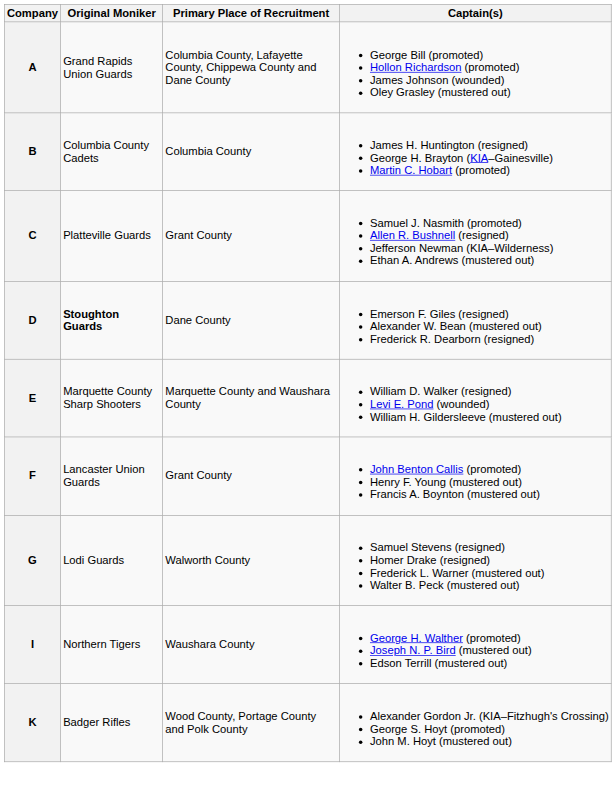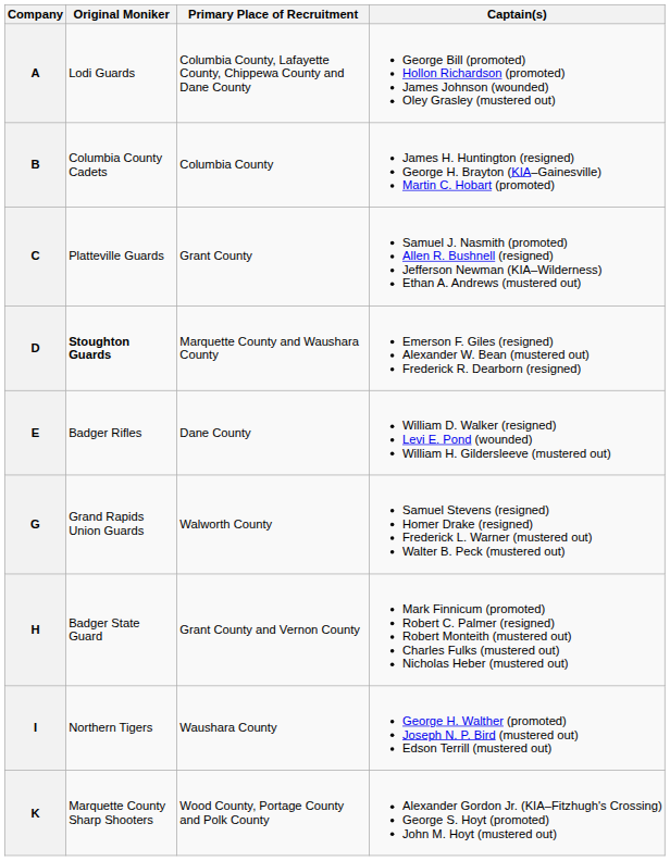A | Original Moniker: Grand Rapids Union Guards -> Lodi Guards
D | Primary Place of Recruitment: Dane County -> Marquette County and Waushara County
E | Original Moniker: Marquette County Sharp Shooters -> Badger Rifles
E | Primary Place of Recruitment: Marquette County and Waushara County -> Dane County
- row: F | Lancaster Union Guards | Grant County | John Benton Callis (promoted) Henry F. Young (mustered out) Francis A. Boynton (mustered out)
G | Original Moniker: Lodi Guards -> Grand Rapids Union Guards
+ row: H | Badger State Guard | Grant County and Vernon County | Mark Finnicum (promoted) Robert C. Palmer (resigned) Robert Monteith (mustered out) Charles Fulks (mustered out) Nicholas Heber (mustered out)
K | Original Moniker: Badger Rifles -> Marquette County Sharp Shooters
